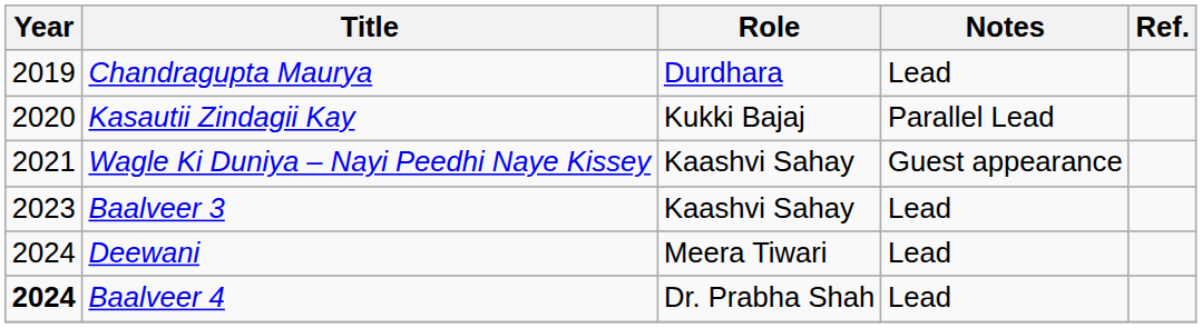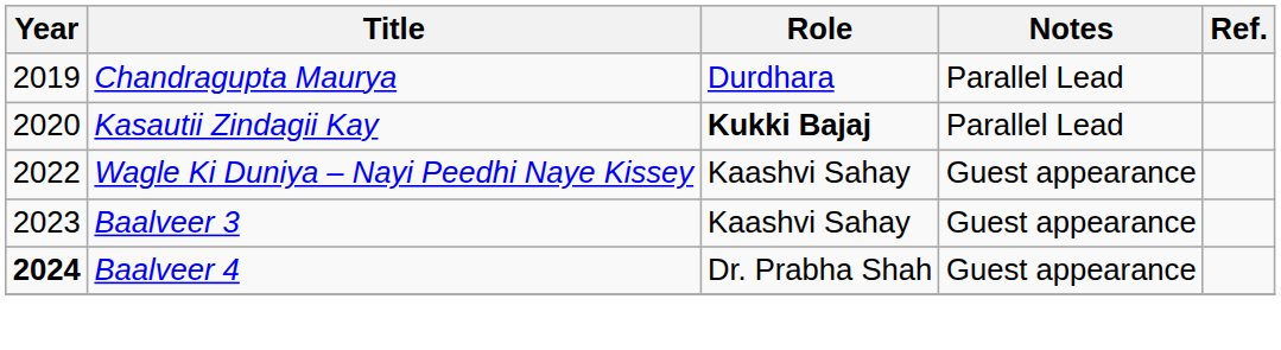Chandragupta Maurya | Notes: Lead -> Parallel Lead
Kasautii Zindagii Kay | Role: normal -> bold
Wagle Ki Duniya – Nayi Peedhi Naye Kissey | Year: 2021 -> 2022
Baalveer 3 | Notes: Lead -> Guest appearance
- row: 2024 | Deewani | Meera Tiwari | Lead
Baalveer 4 | Notes: Lead -> Guest appearance
